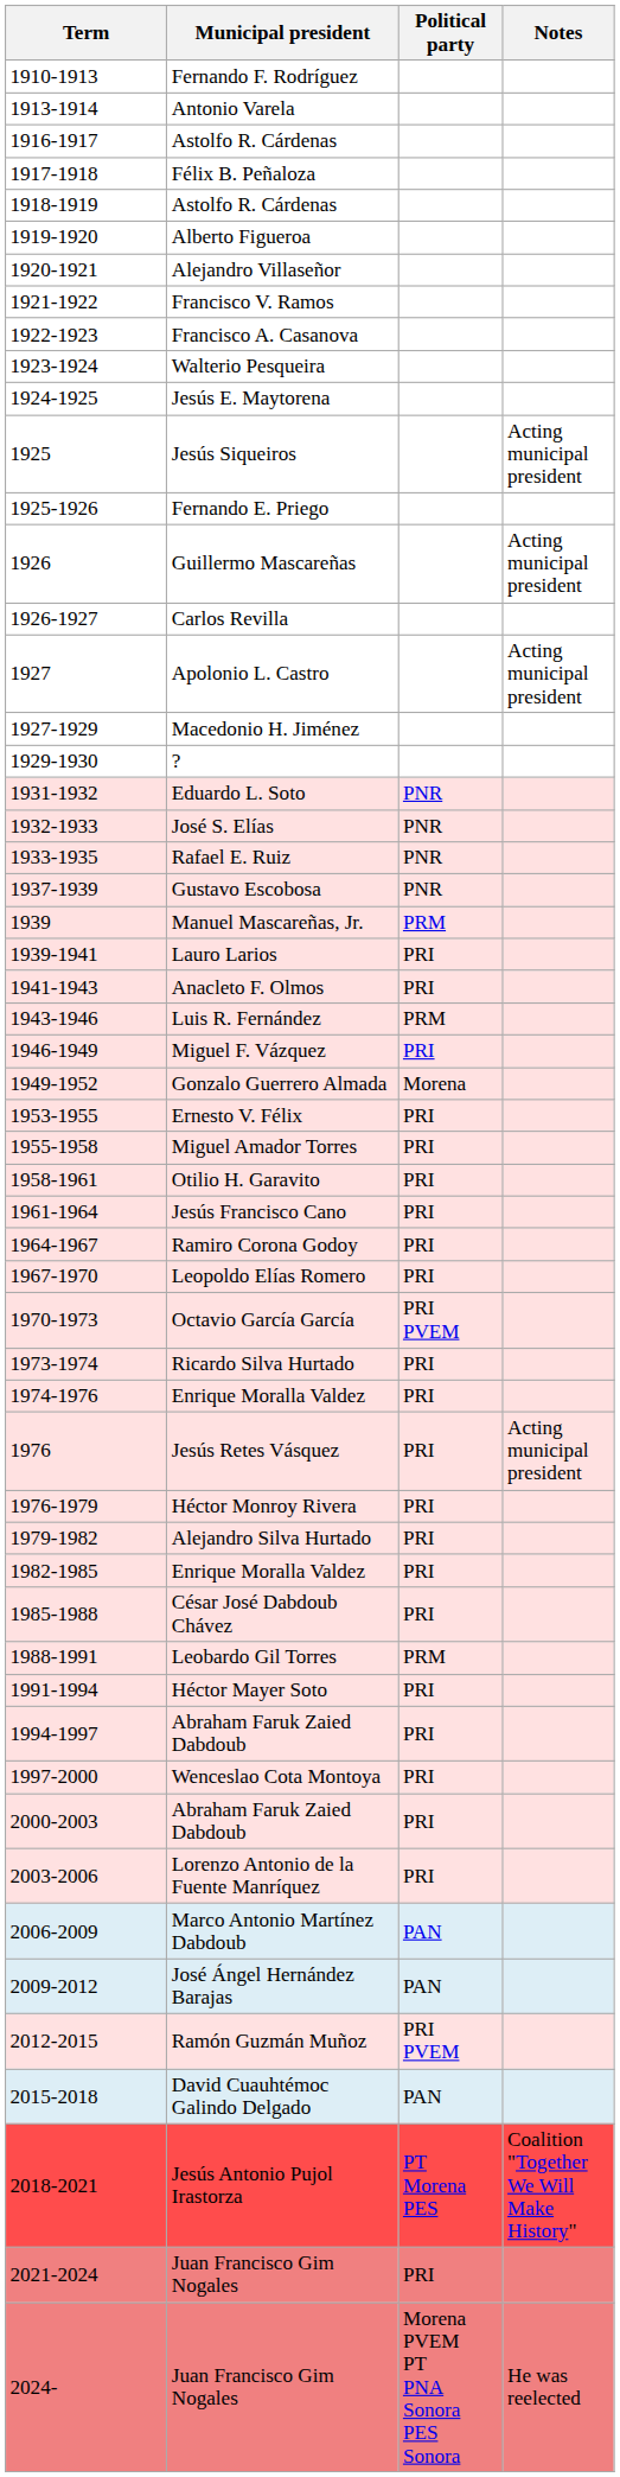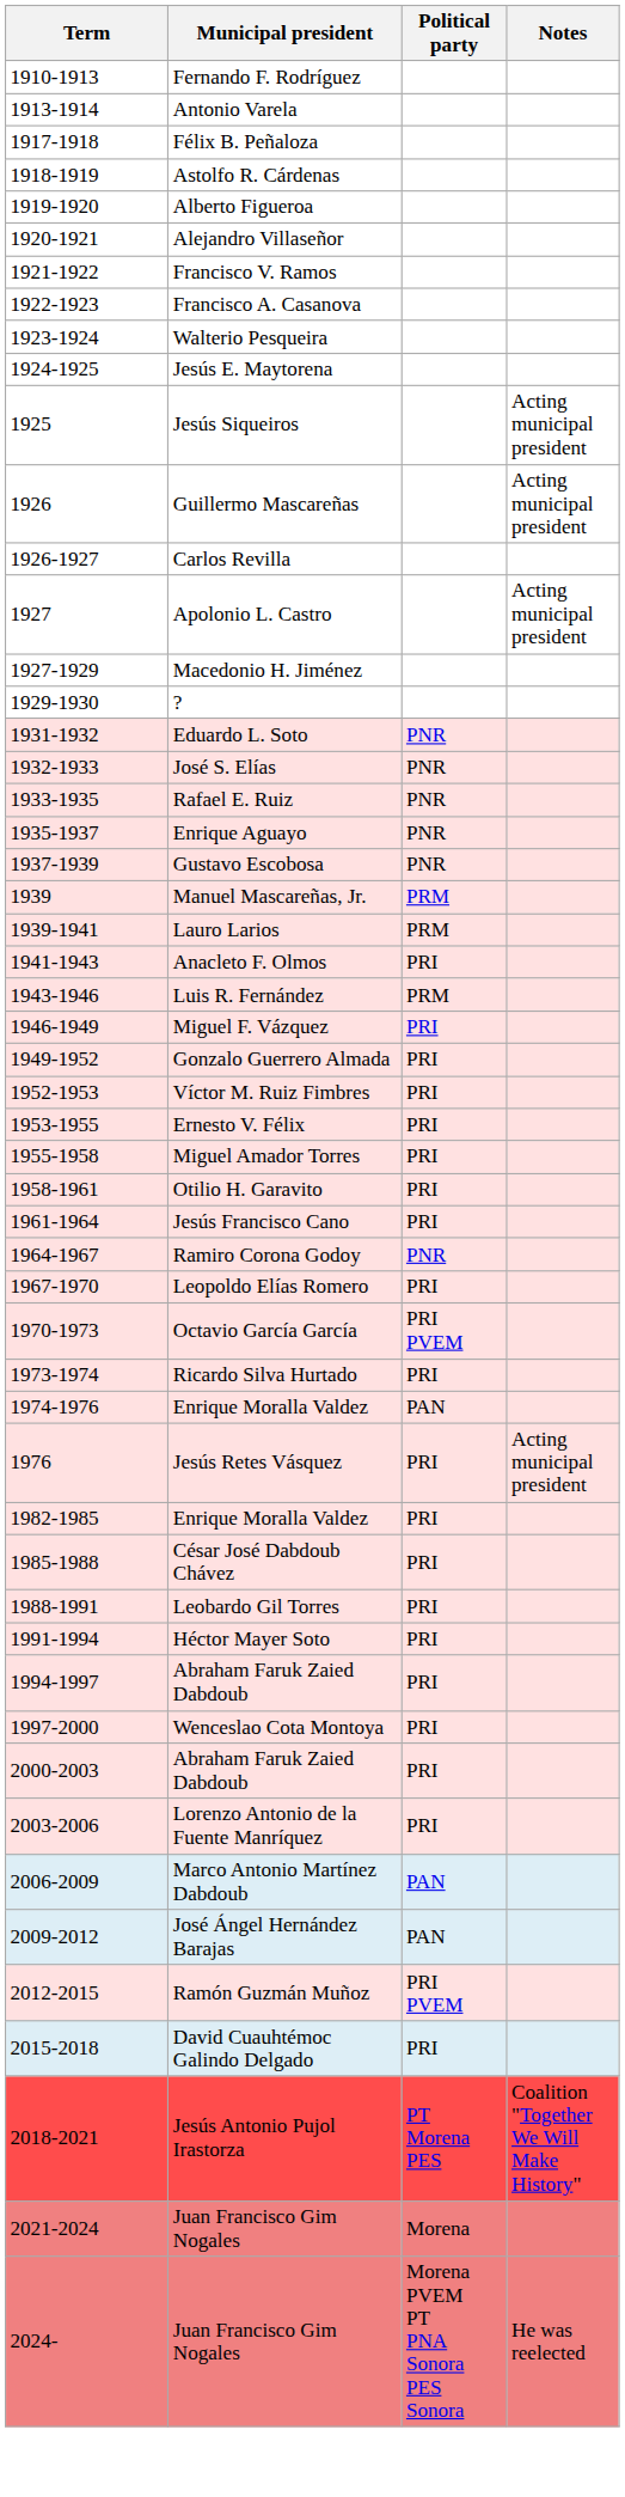- row: 1916-1917 | Astolfo R. Cárdenas
- row: 1925-1926 | Fernando E. Priego
+ row: 1935-1937 | Enrique Aguayo | PNR
Lauro Larios | Political party: PRI -> PRM
Gonzalo Guerrero Almada | Political party: Morena -> PRI
+ row: 1952-1953 | Víctor M. Ruiz Fimbres | PRI
Ramiro Corona Godoy | Political party: PRI -> PNR
1974-1976 / Enrique Moralla Valdez | Political party: PRI -> PAN
- row: 1976-1979 | Héctor Monroy Rivera | PRI
- row: 1979-1982 | Alejandro Silva Hurtado | PRI
Leobardo Gil Torres | Political party: PRM -> PRI
David Cuauhtémoc Galindo Delgado | Political party: PAN -> PRI
2021-2024 / Juan Francisco Gim Nogales | Political party: PRI -> Morena
